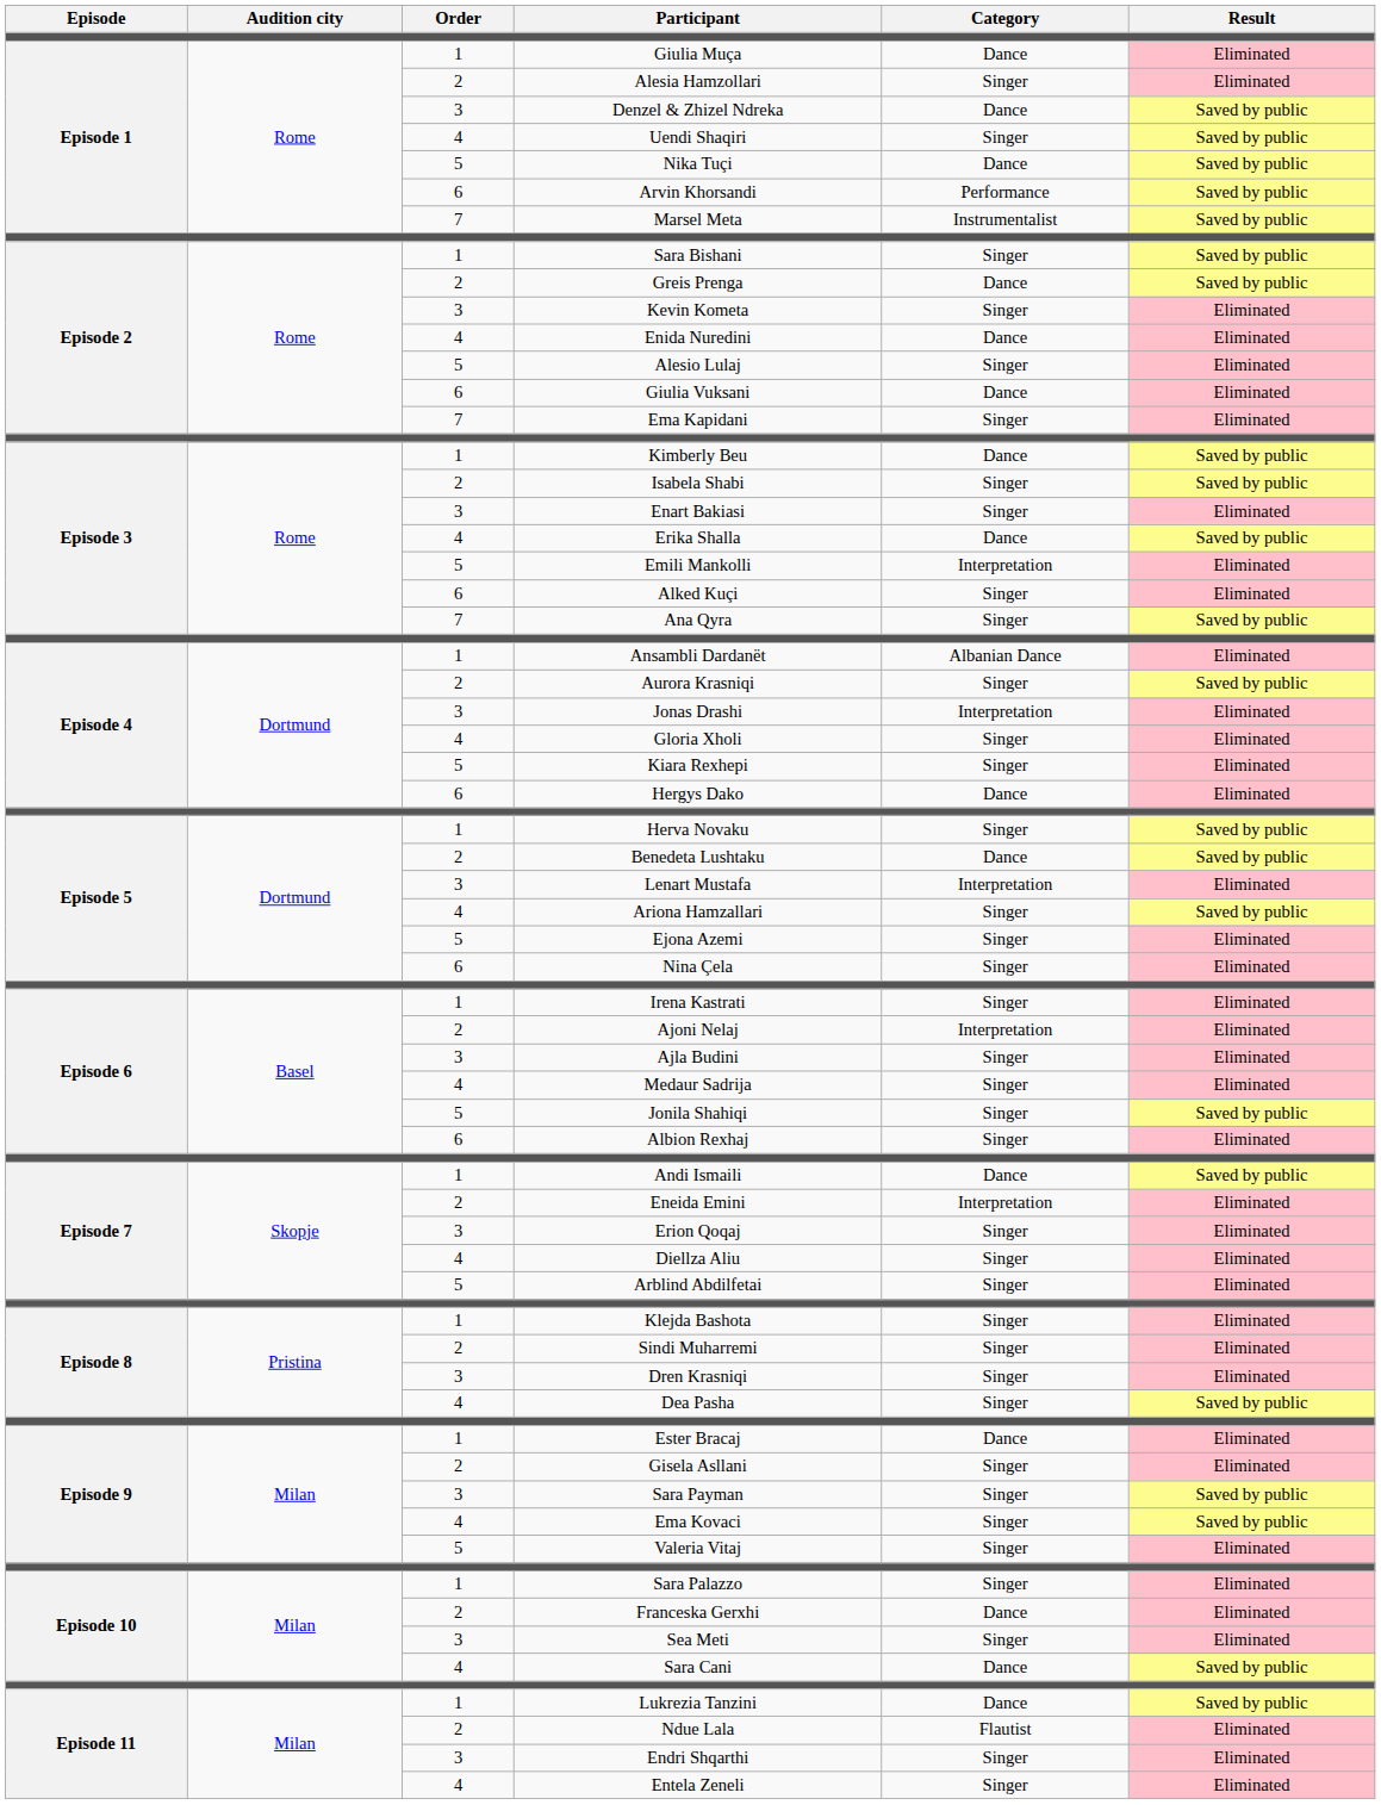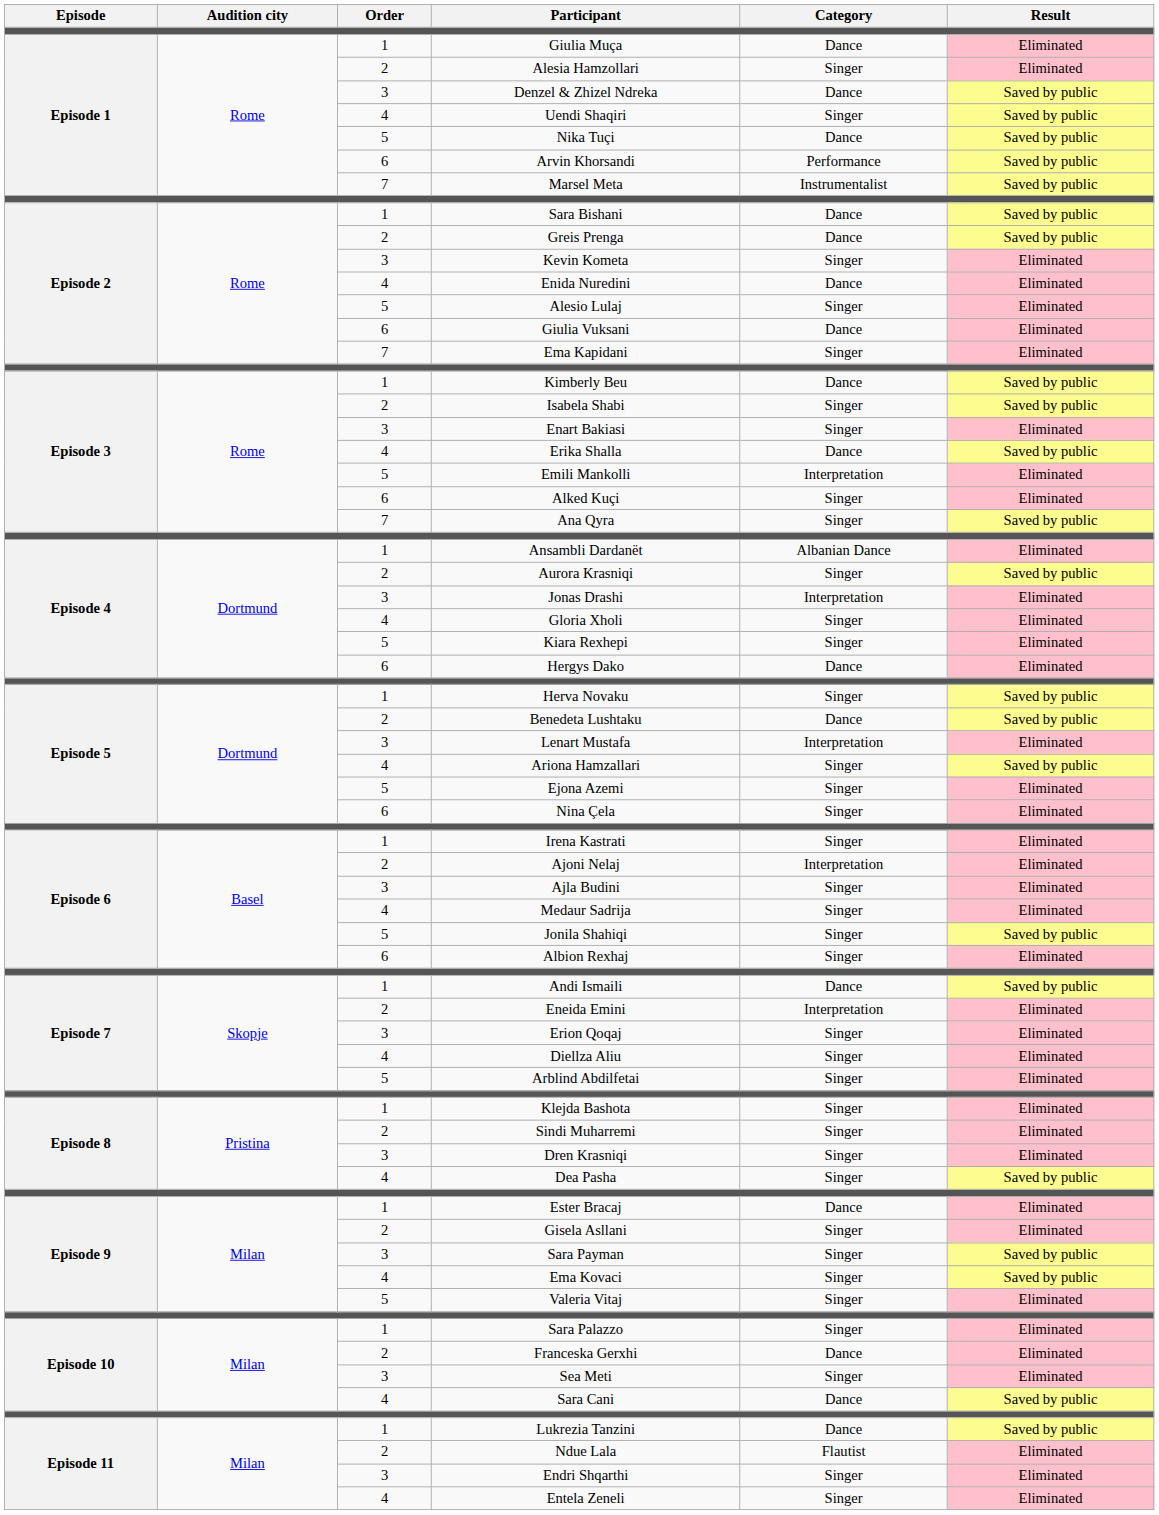Sara Bishani | Category: Singer -> Dance
